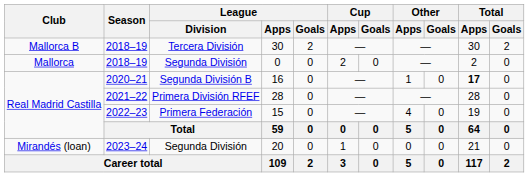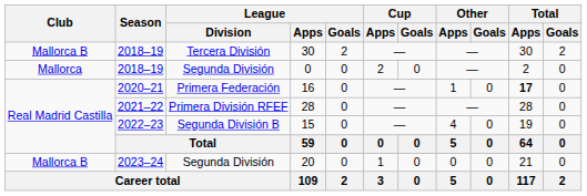16 | League / Division: Segunda División B -> Primera Federación
15 | League / Division: Primera Federación -> Segunda División B
20 | Club: Mirandés (loan) -> Mallorca B
